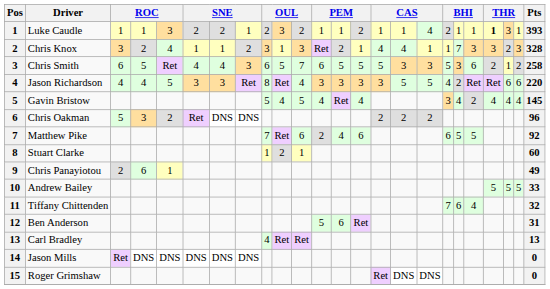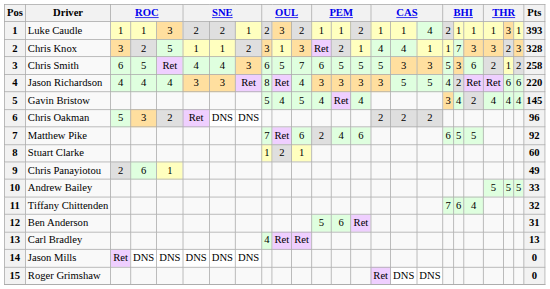Luke Caudle | column 21: bold -> normal
Chris Knox | column 5: 4 -> 5
Jason Richardson | column 5: 5 -> 4
